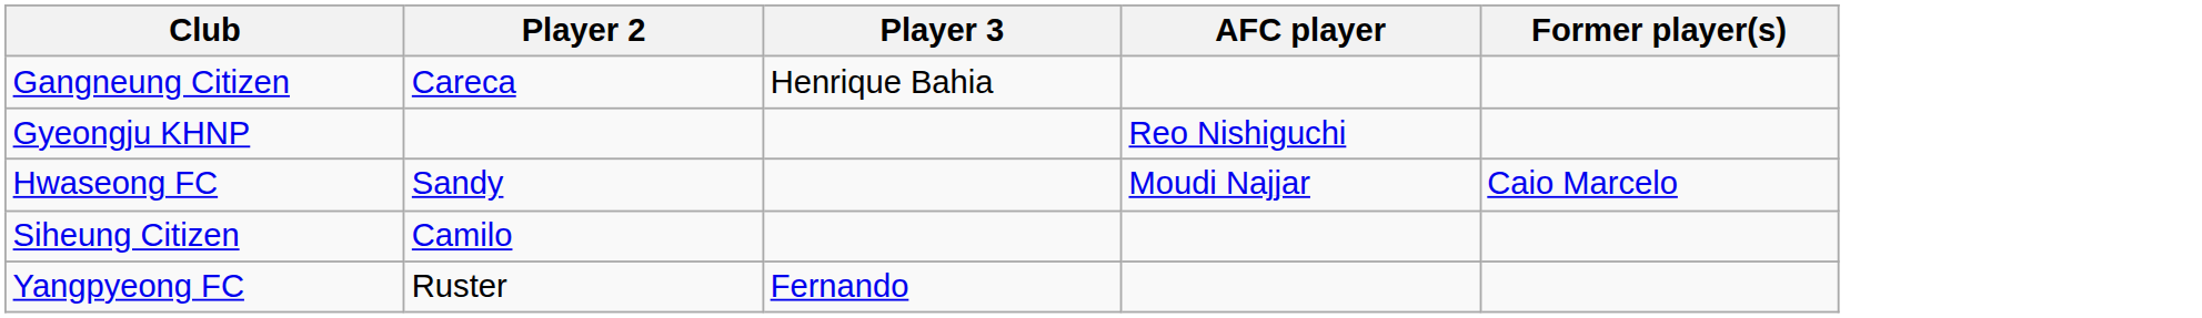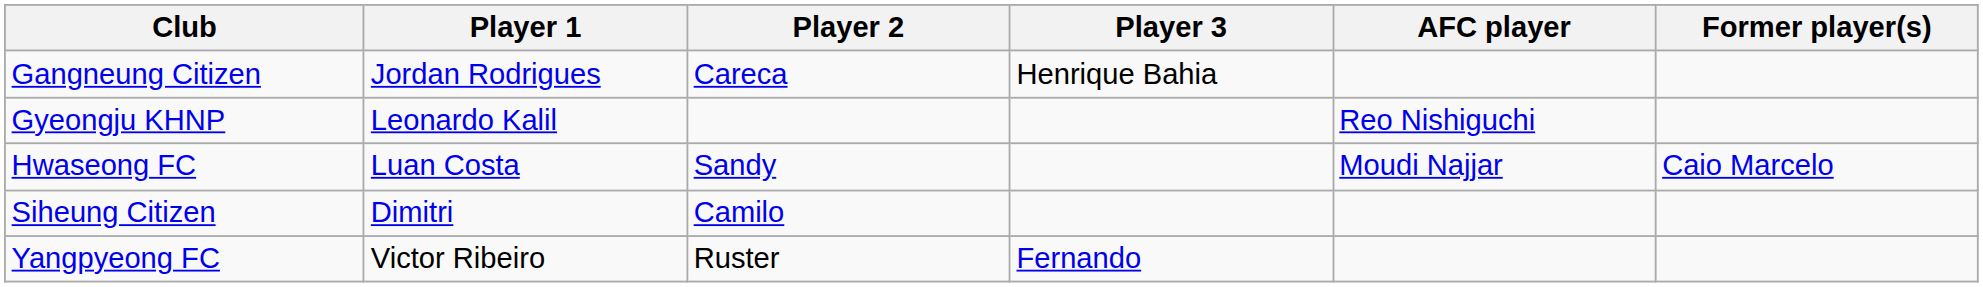+ column: Player 1 | Jordan Rodrigues | Leonardo Kalil | Luan Costa | Dimitri | Victor Ribeiro
